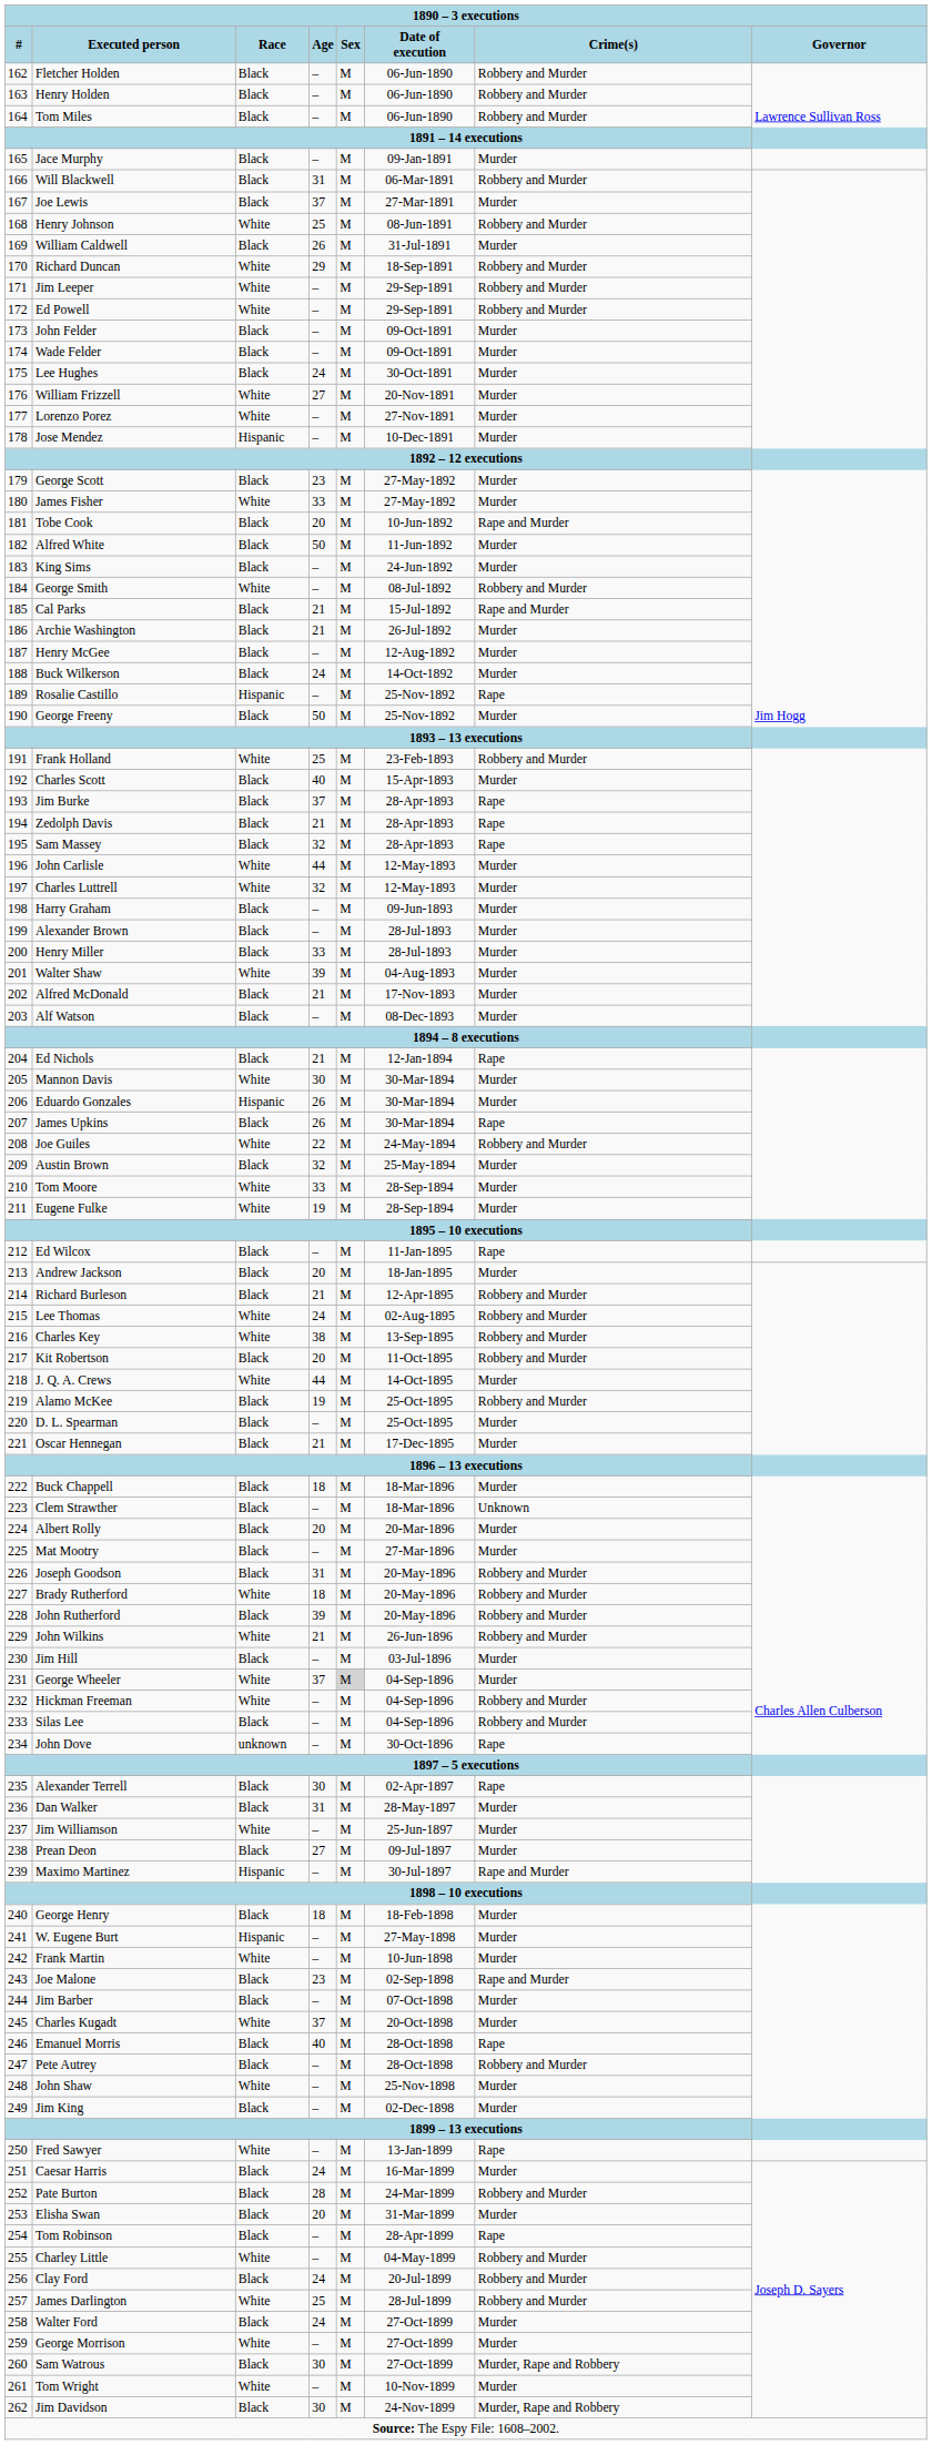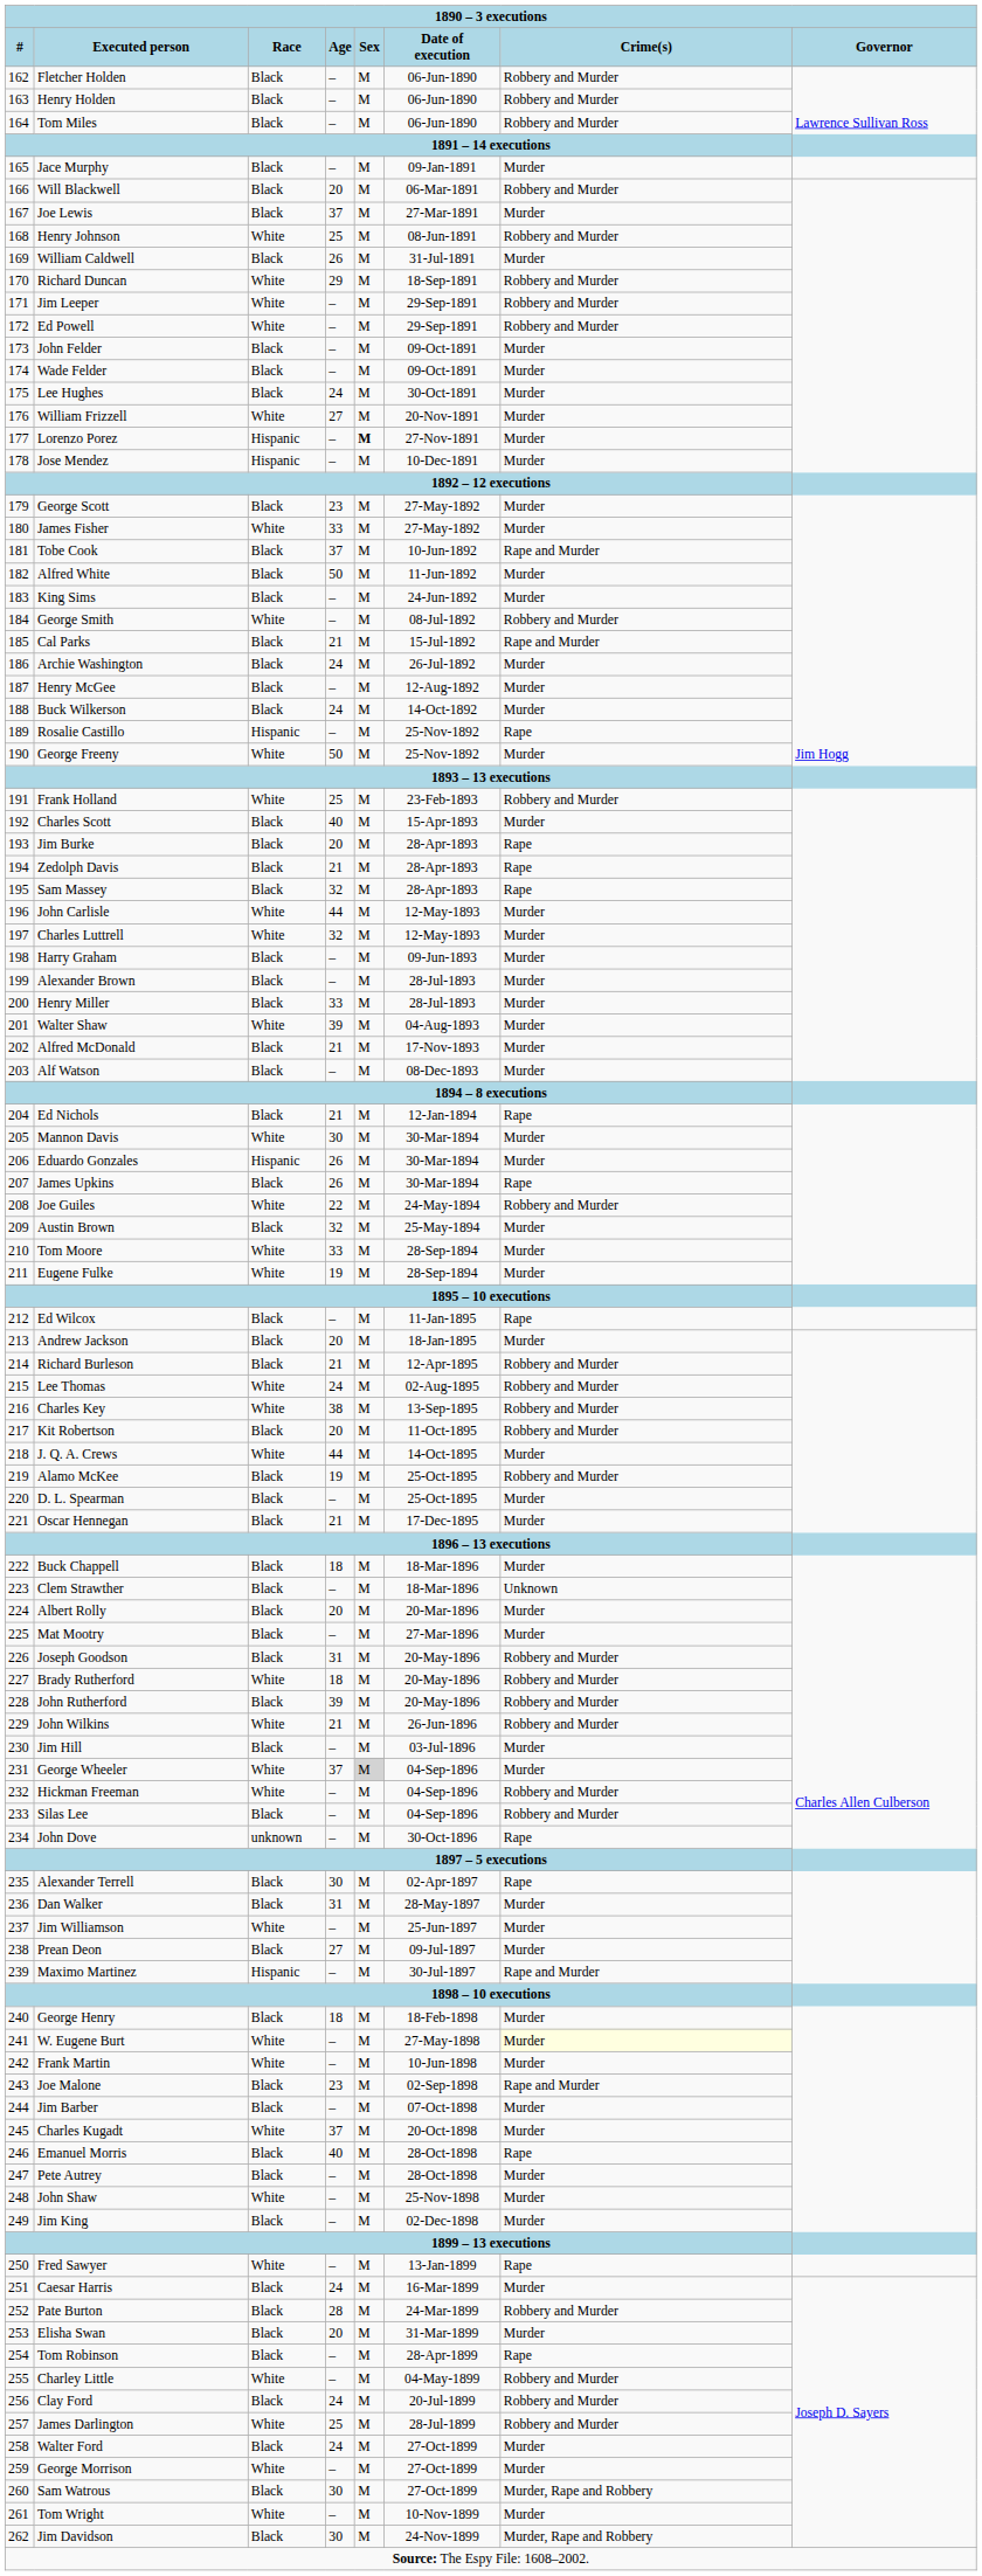Will Blackwell | Age: 31 -> 20
Lorenzo Porez | Race: White -> Hispanic
Lorenzo Porez | Sex: normal -> bold
Tobe Cook | Age: 20 -> 37
Archie Washington | Age: 21 -> 24
George Freeny | Race: Black -> White
Jim Burke | Age: 37 -> 20
W. Eugene Burt | Race: Hispanic -> White
W. Eugene Burt | Crime(s): no background -> lightyellow background
Pete Autrey | Crime(s): Robbery and Murder -> Murder
